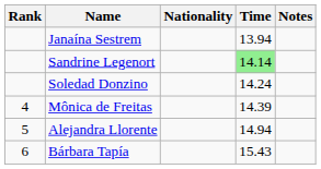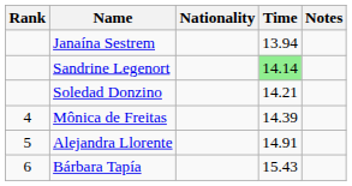Soledad Donzino | Time: 14.24 -> 14.21
Alejandra Llorente | Time: 14.94 -> 14.91
